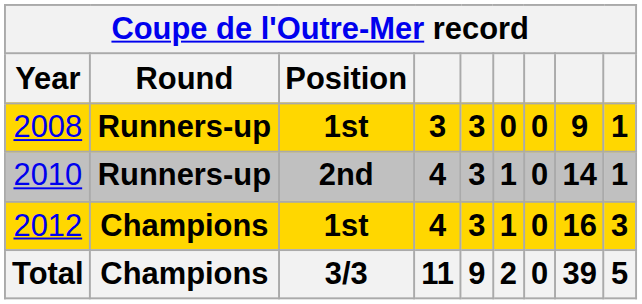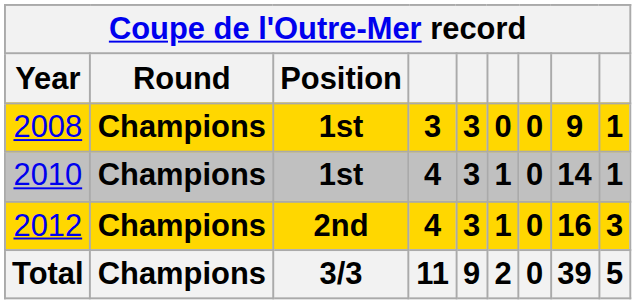2008 | Round: Runners-up -> Champions
2010 | Round: Runners-up -> Champions
2010 | Position: 2nd -> 1st
2012 | Position: 1st -> 2nd
